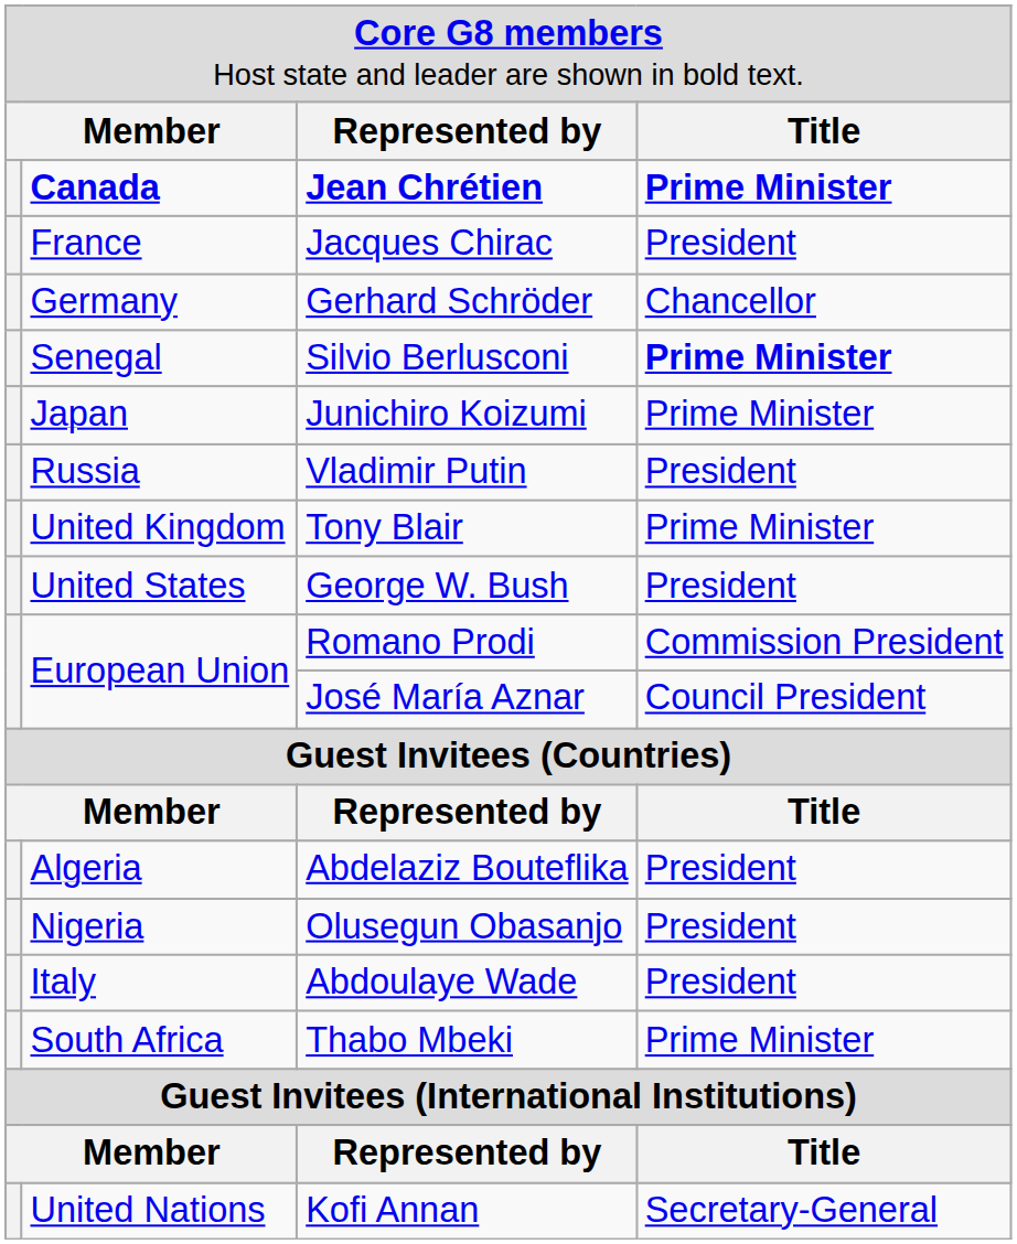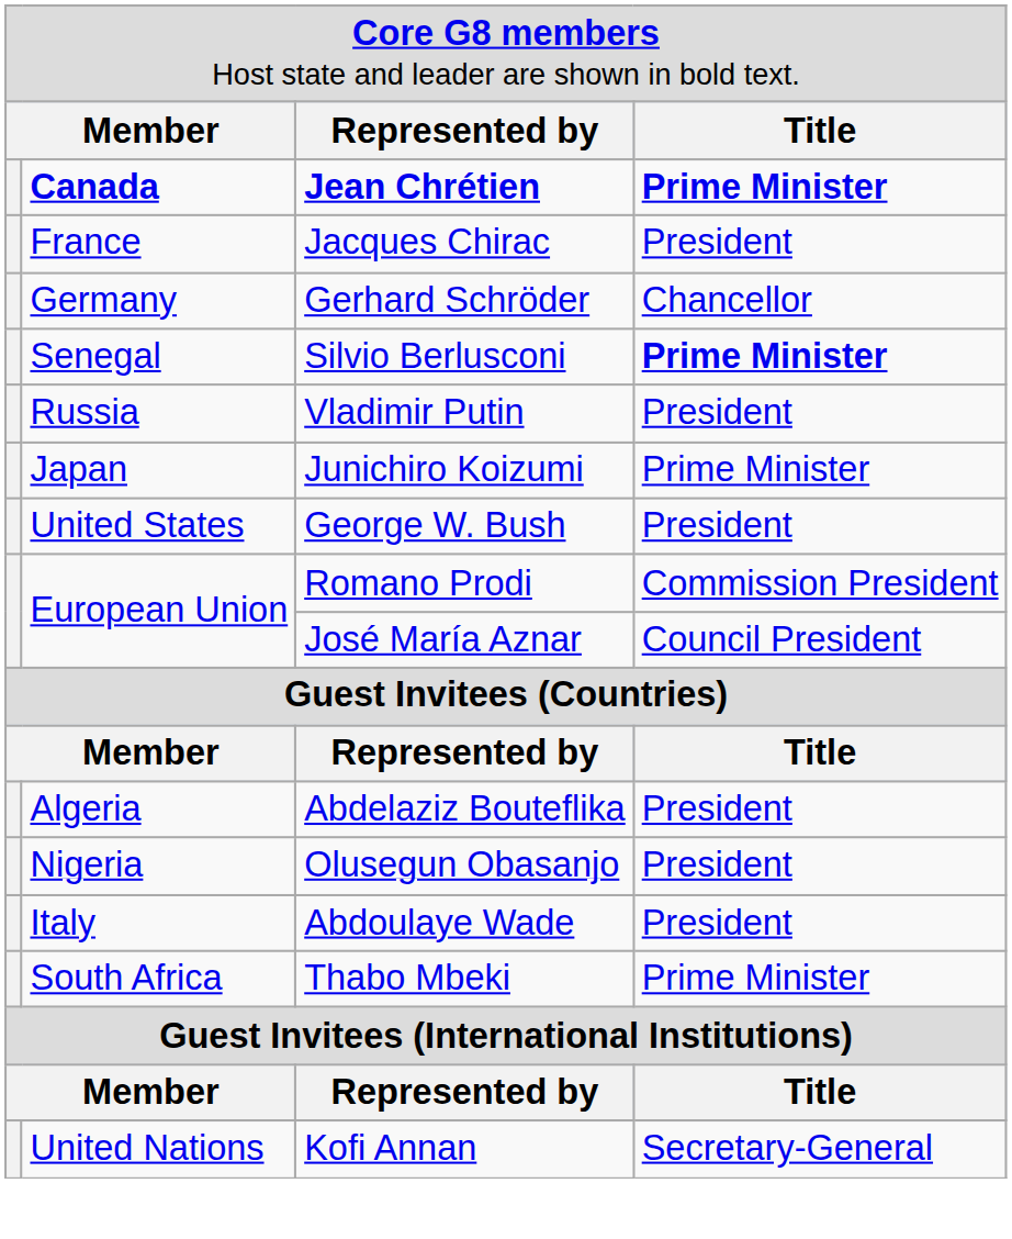rows swapped: Junichiro Koizumi <-> Vladimir Putin
- row: United Kingdom | Tony Blair | Prime Minister
